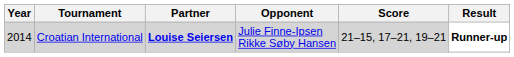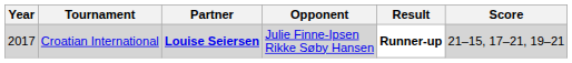columns swapped: Score <-> Result
Croatian International | Year: 2014 -> 2017
